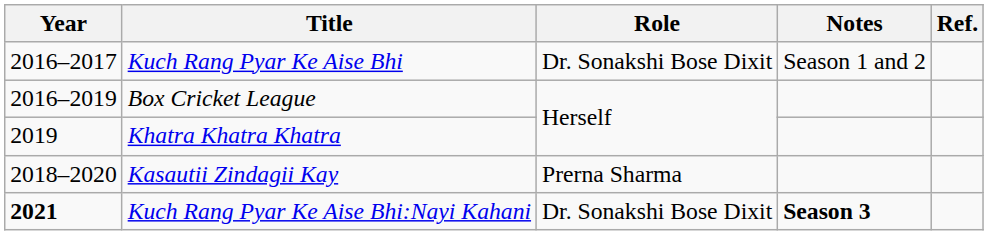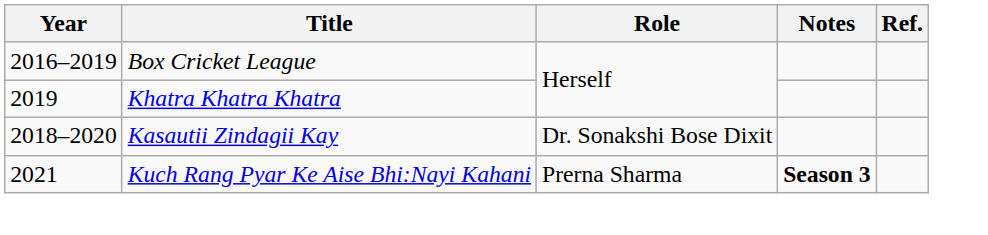- row: 2016–2017 | Kuch Rang Pyar Ke Aise Bhi | Dr. Sonakshi Bose Dixit | Season 1 and 2
Kasautii Zindagii Kay | Role: Prerna Sharma -> Dr. Sonakshi Bose Dixit
Kuch Rang Pyar Ke Aise Bhi:Nayi Kahani | Year: bold -> normal
Kuch Rang Pyar Ke Aise Bhi:Nayi Kahani | Role: Dr. Sonakshi Bose Dixit -> Prerna Sharma
